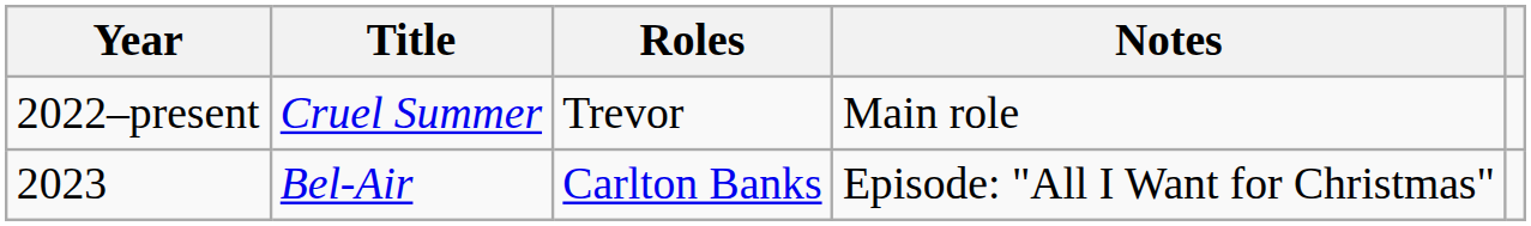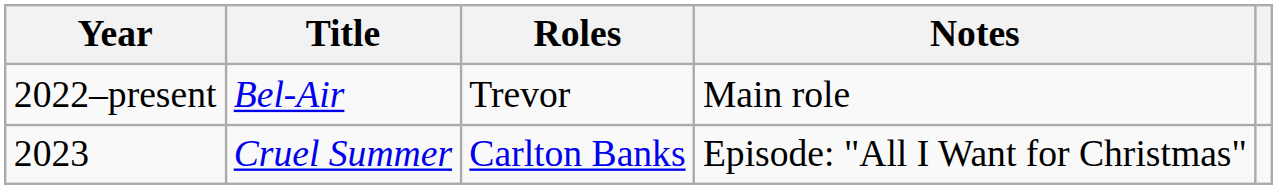2022–present | Title: Cruel Summer -> Bel-Air
2023 | Title: Bel-Air -> Cruel Summer
